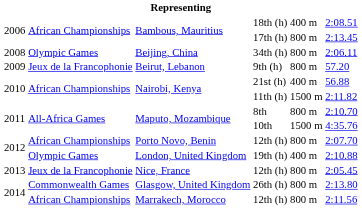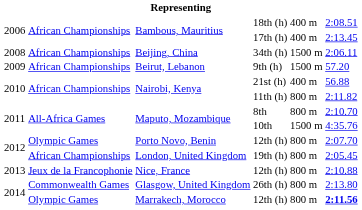17th (h) | column 5: 800 m -> 400 m
34th (h) | column 2: Olympic Games -> African Championships
34th (h) | column 5: 800 m -> 1500 m
9th (h) | column 2: Jeux de la Francophonie -> African Championships
9th (h) | column 5: 800 m -> 1500 m
11th (h) | column 5: 1500 m -> 800 m
Porto Novo, Benin / 12th (h) | column 2: African Championships -> Olympic Games
19th (h) | column 2: Olympic Games -> African Championships
19th (h) | column 5: 400 m -> 800 m
19th (h) | column 6: 2:10.88 -> 2:05.45
Nice, France / 12th (h) | column 6: 2:05.45 -> 2:10.88
Marrakech, Morocco / 12th (h) | column 2: African Championships -> Olympic Games
Marrakech, Morocco / 12th (h) | column 6: normal -> bold
